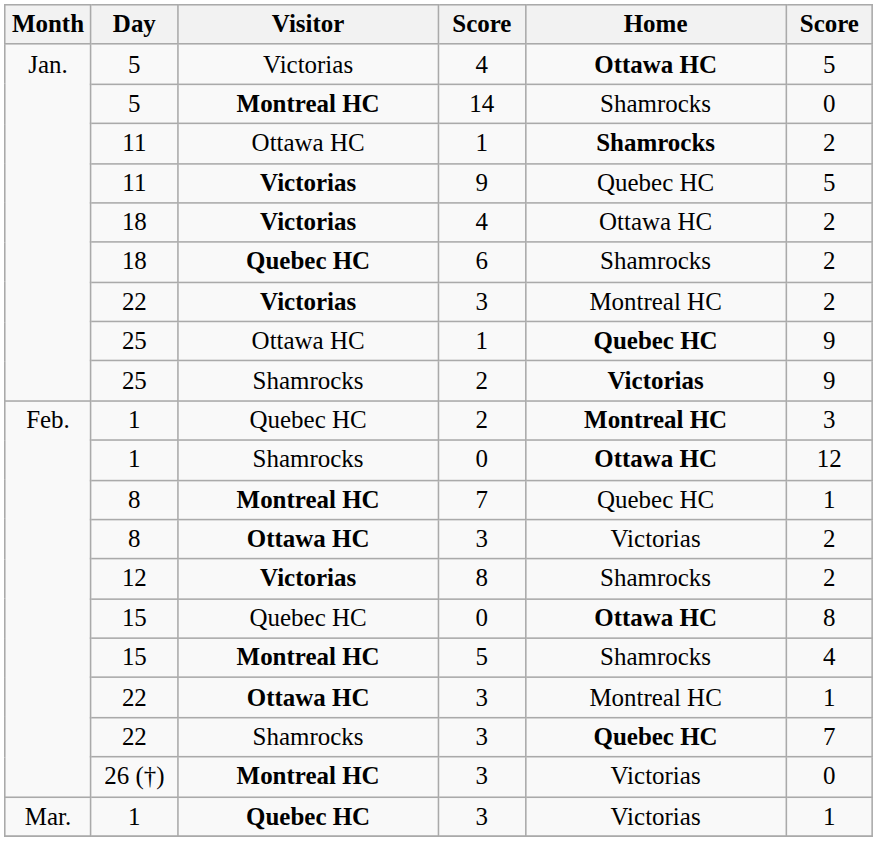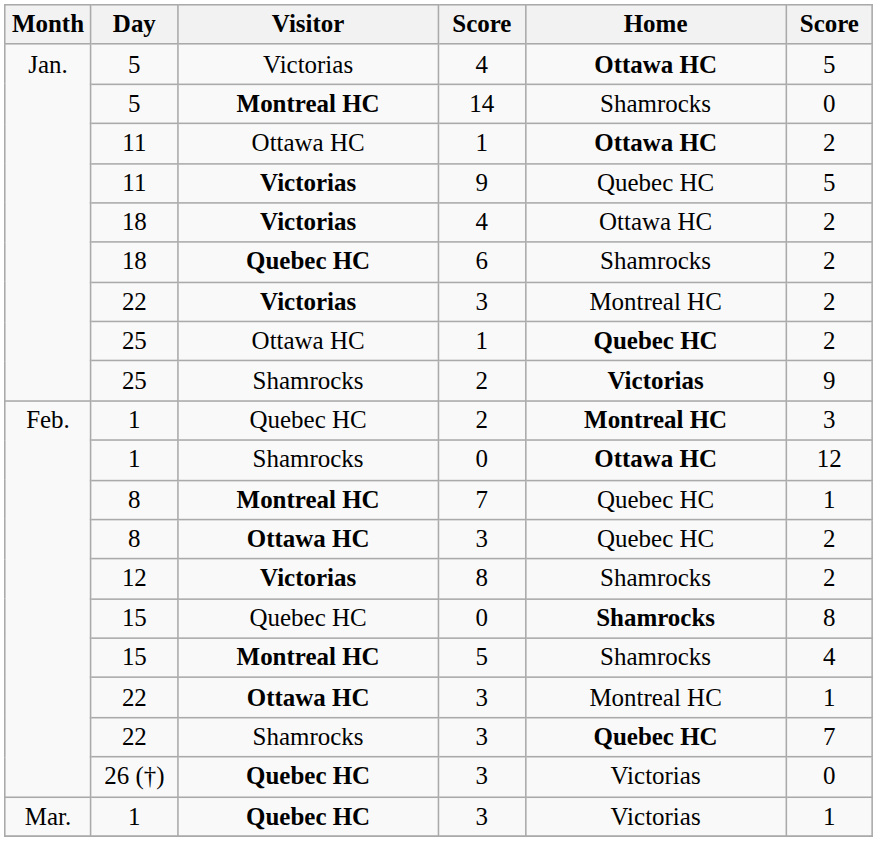11 / 1 | Home: Shamrocks -> Ottawa HC
25 / 1 | column 6: 9 -> 2
8 / 3 | Home: Victorias -> Quebec HC
15 / 0 | Home: Ottawa HC -> Shamrocks
26 (†) / 3 | Visitor: Montreal HC -> Quebec HC
